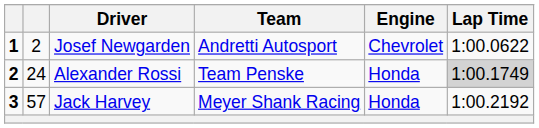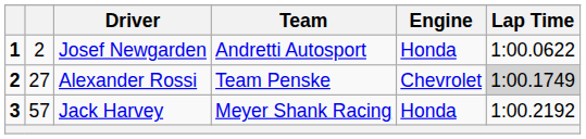Josef Newgarden | Engine: Chevrolet -> Honda
Alexander Rossi | column 2: 24 -> 27
Alexander Rossi | Engine: Honda -> Chevrolet
